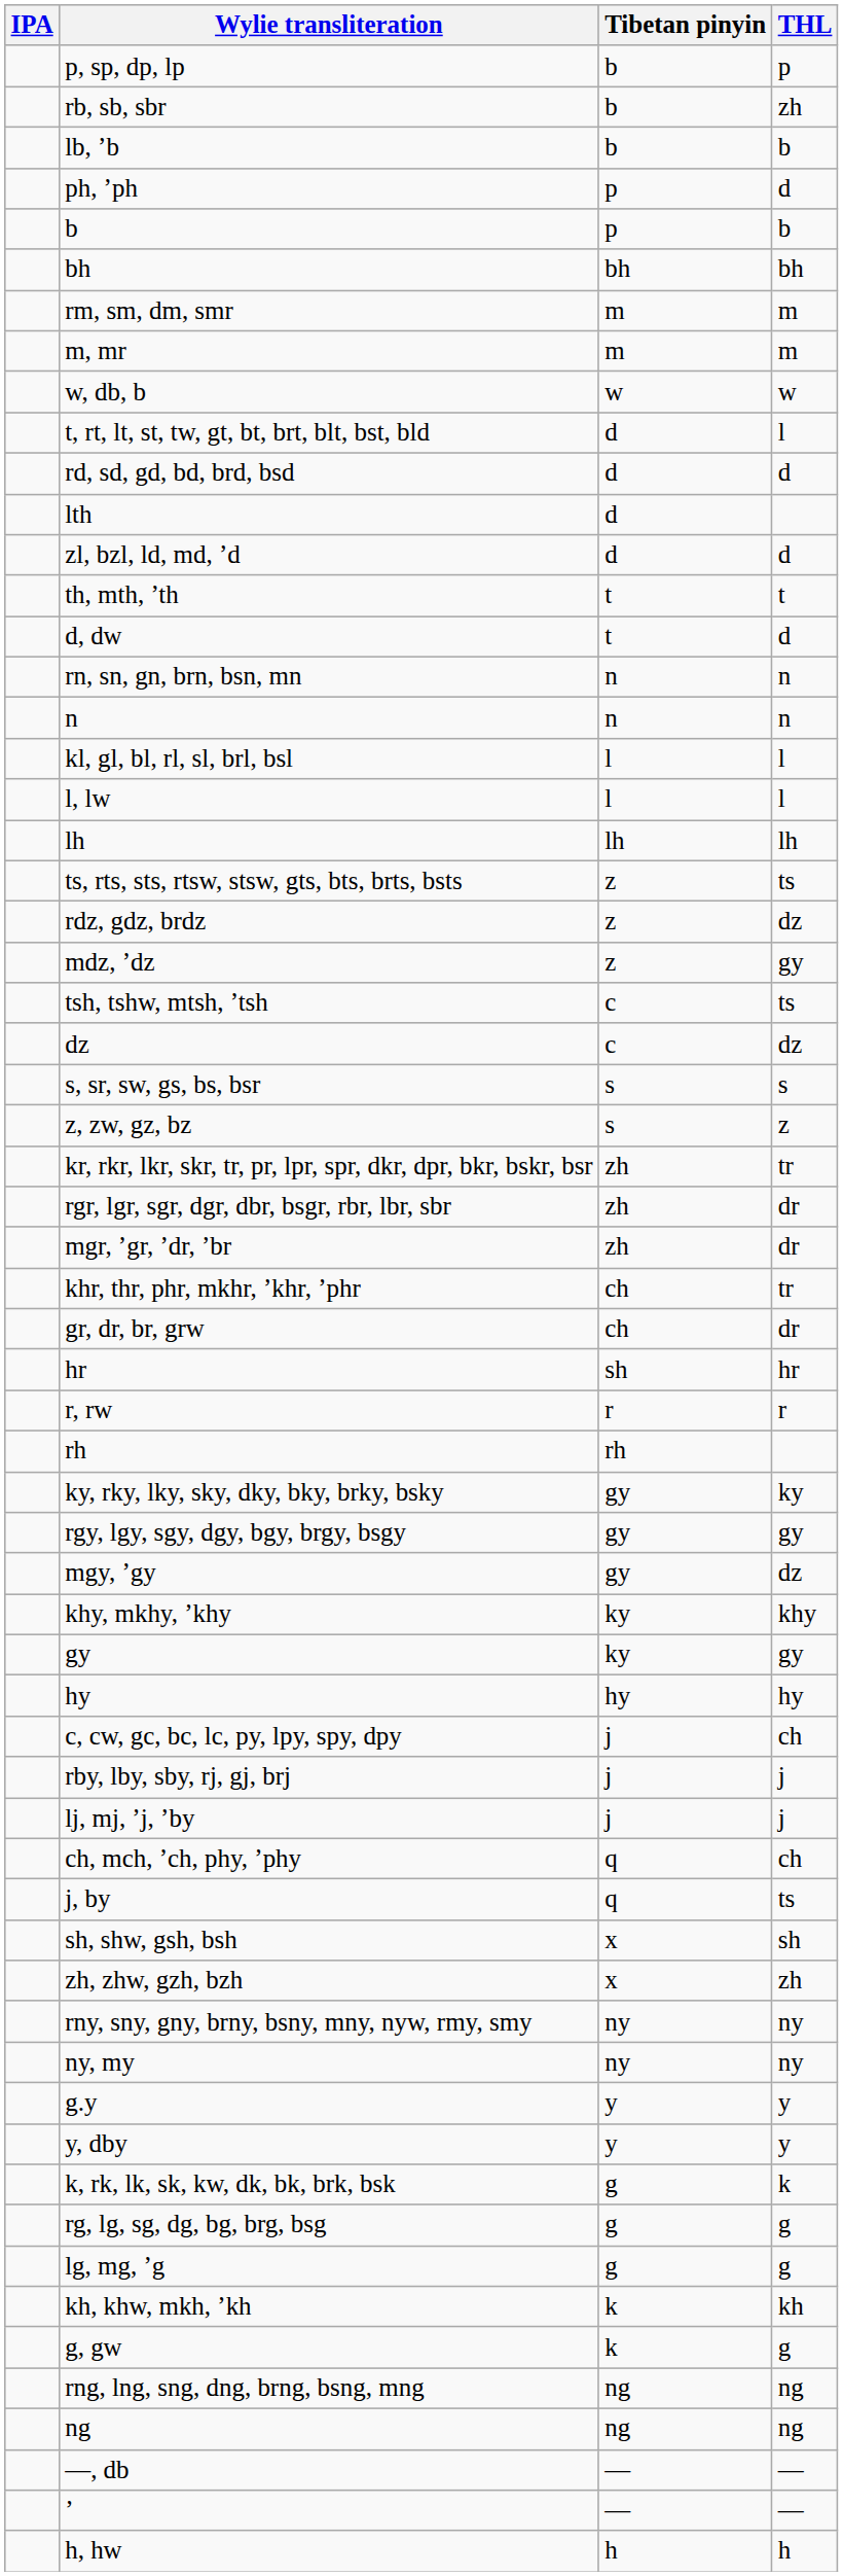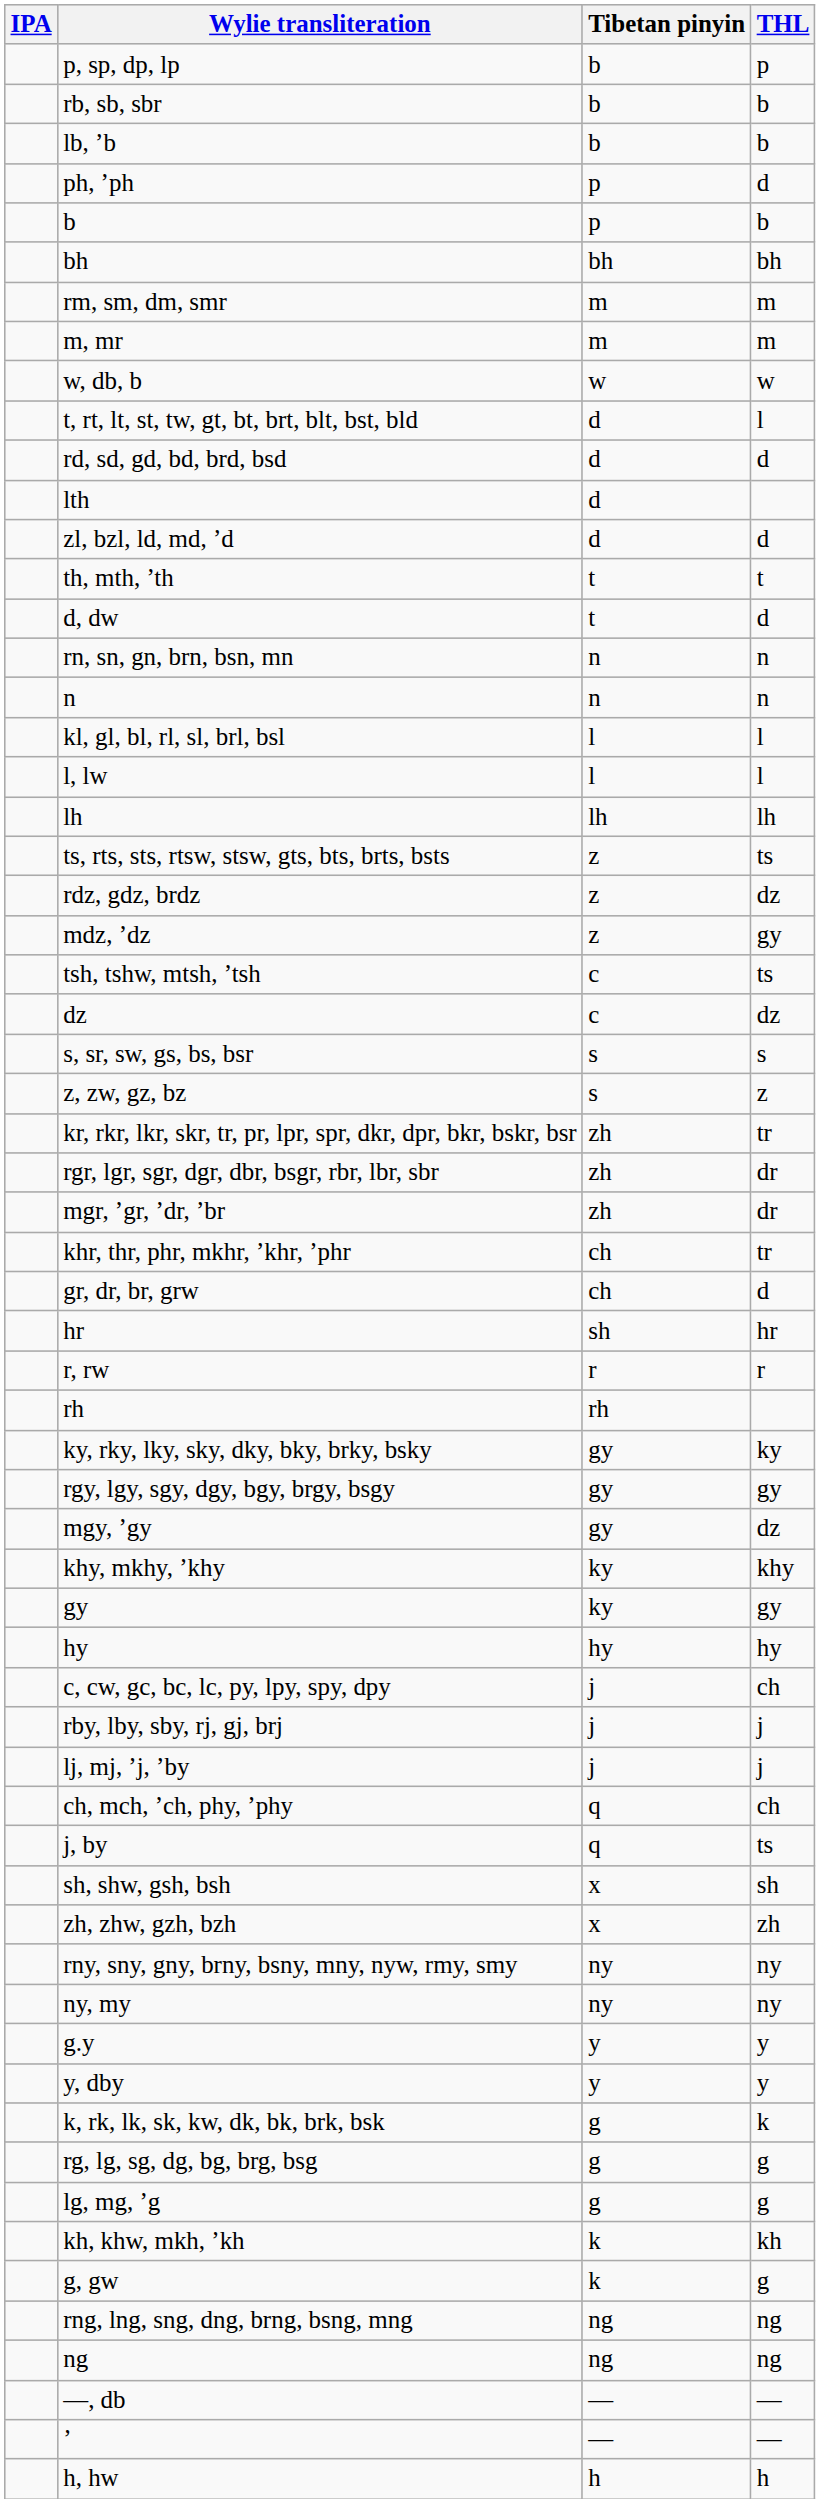rb, sb, sbr | THL: zh -> b
gr, dr, br, grw | THL: dr -> d
